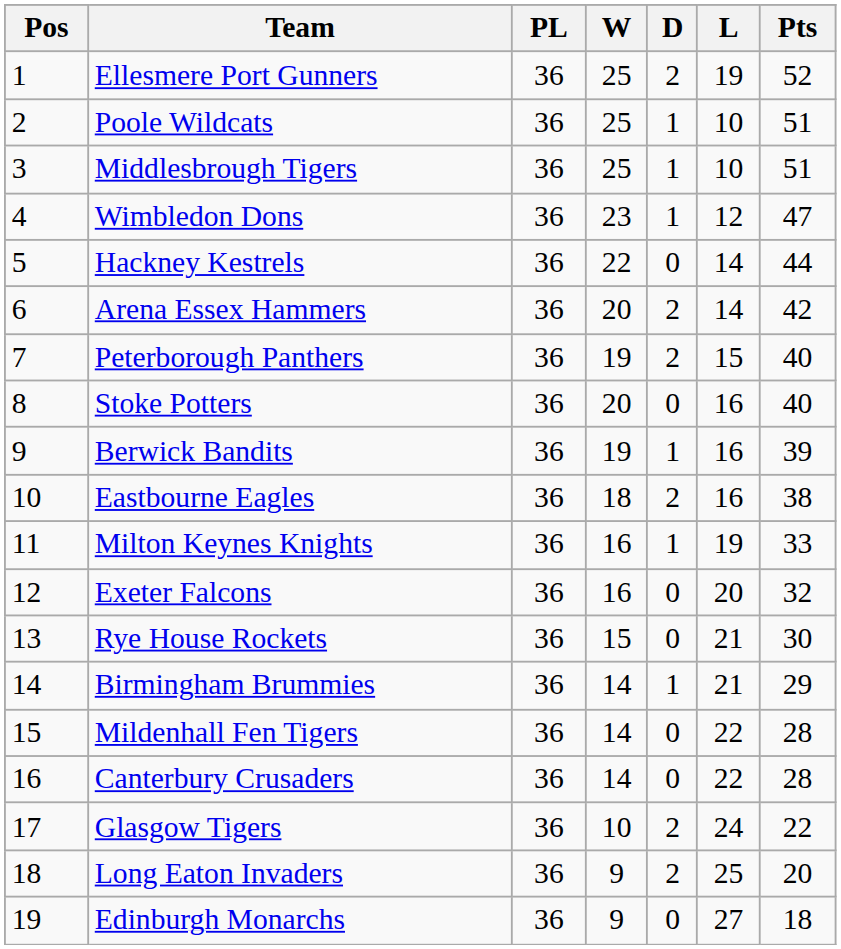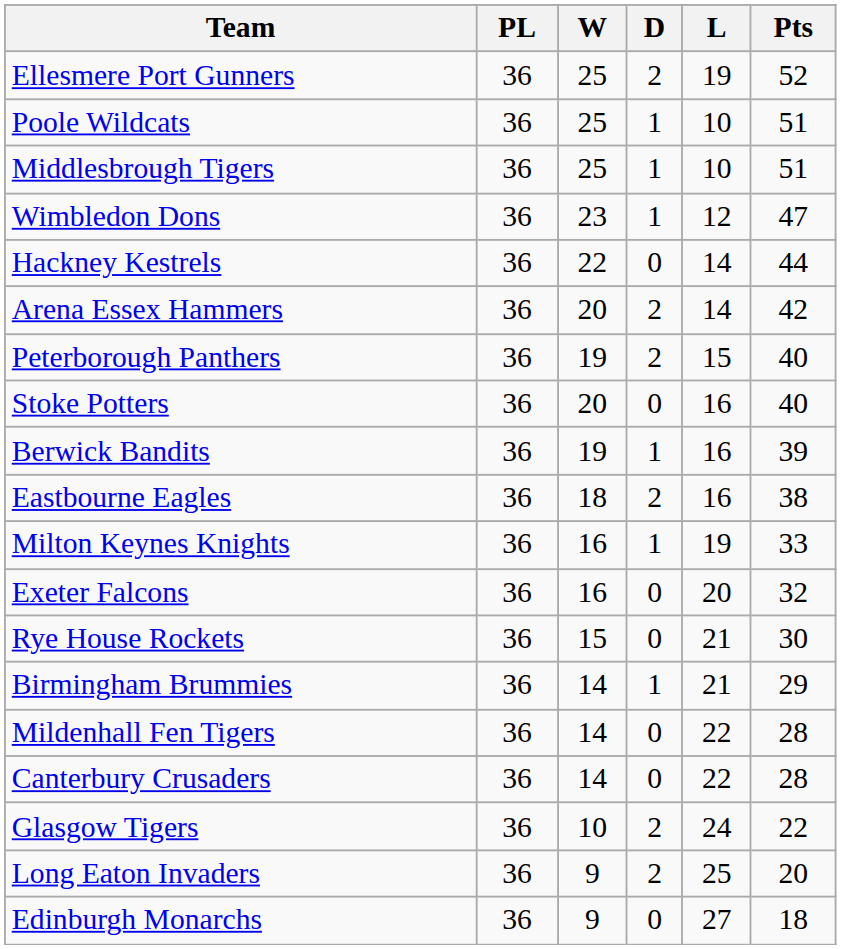- column: Pos | 1 | 2 | 3 | 4 | 5 | 6 | 7 | 8 | 9 | 10 | 11 | 12 | 13 | 14 | 15 | 16 | 17 | 18 | 19
